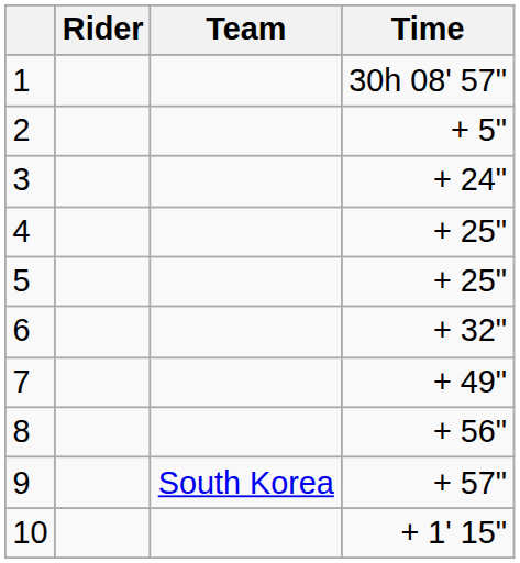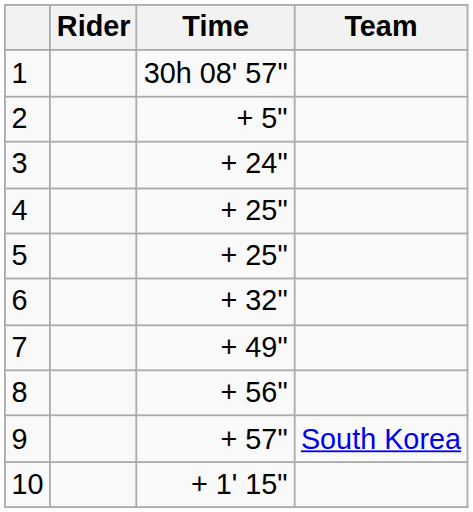columns swapped: Team <-> Time
